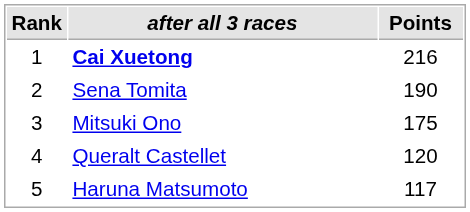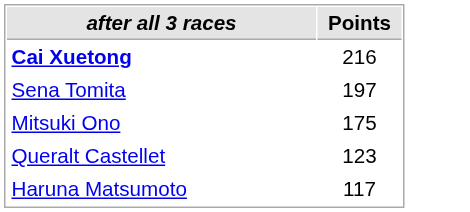- column: Rank | 1 | 2 | 3 | 4 | 5
Sena Tomita | Points: 190 -> 197
Queralt Castellet | Points: 120 -> 123
